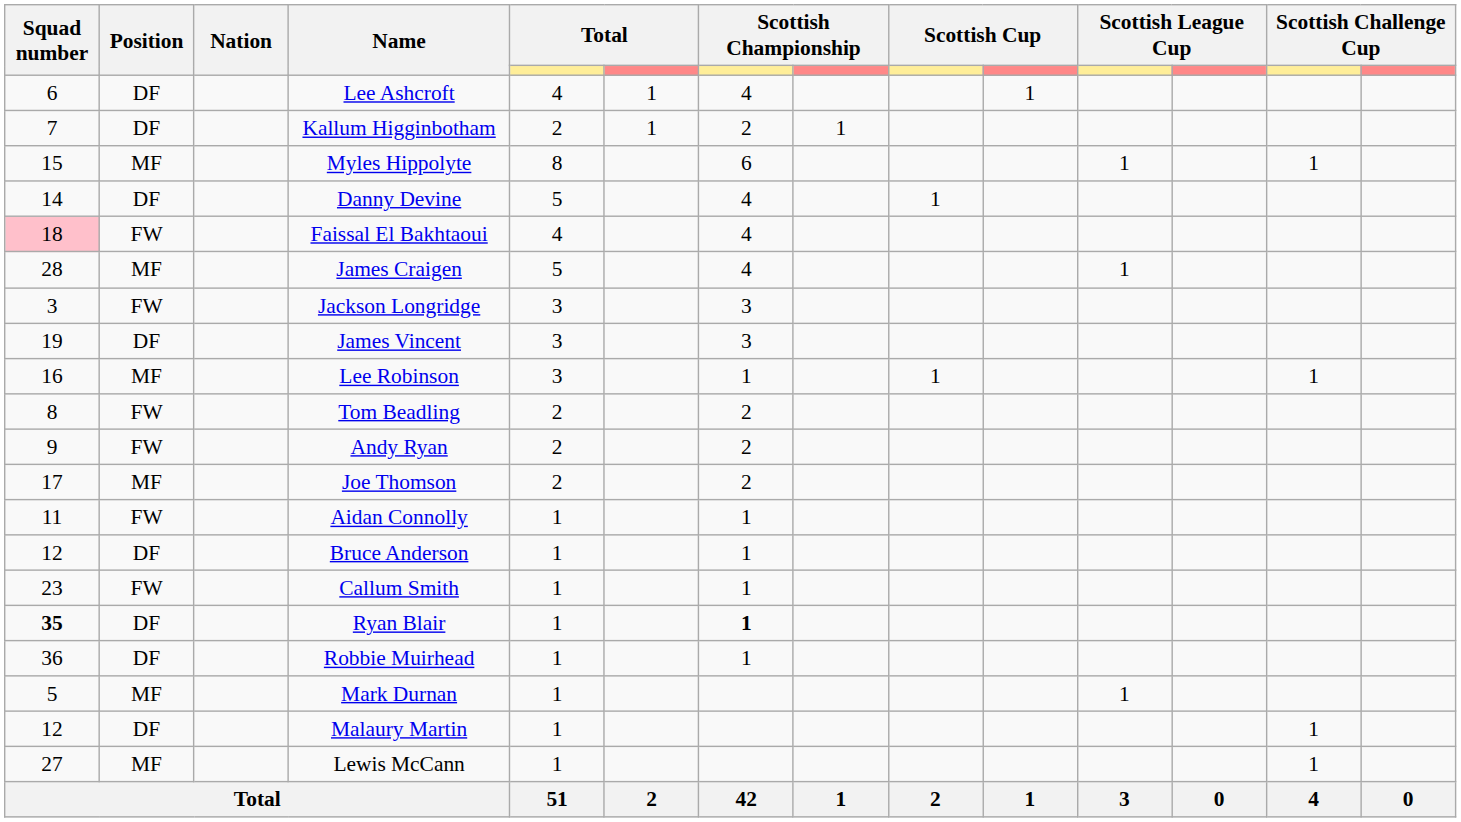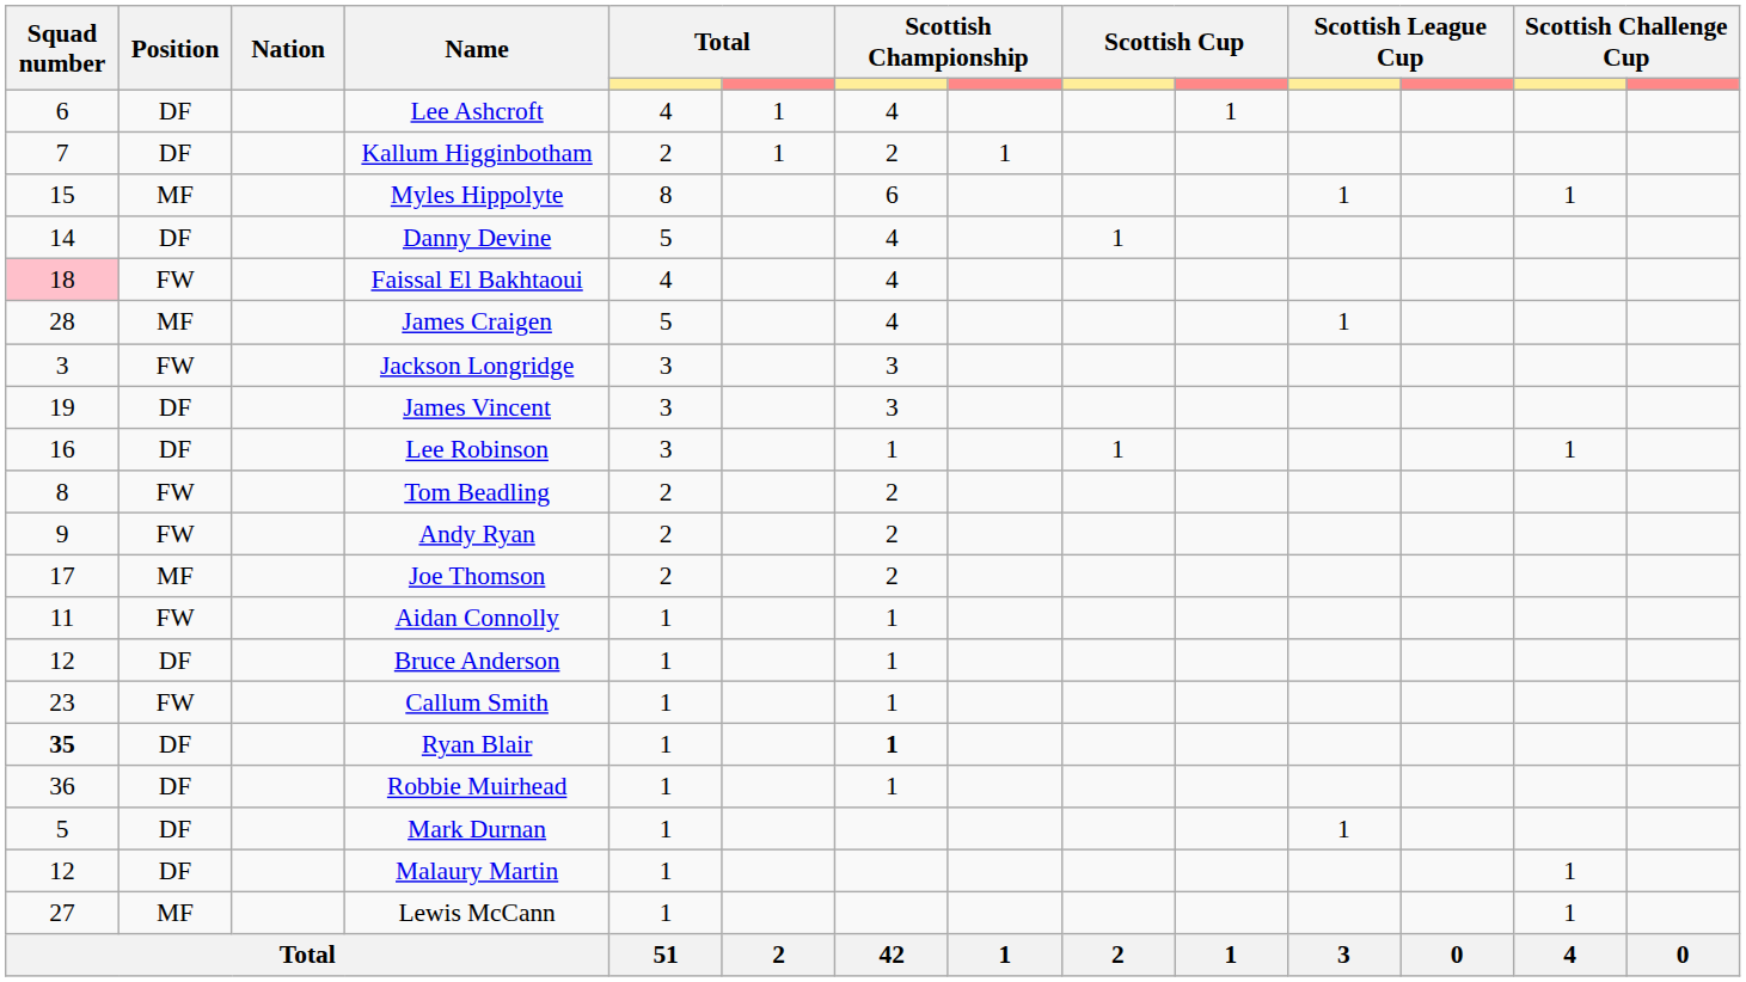Lee Robinson | Position: MF -> DF
Mark Durnan | Position: MF -> DF
